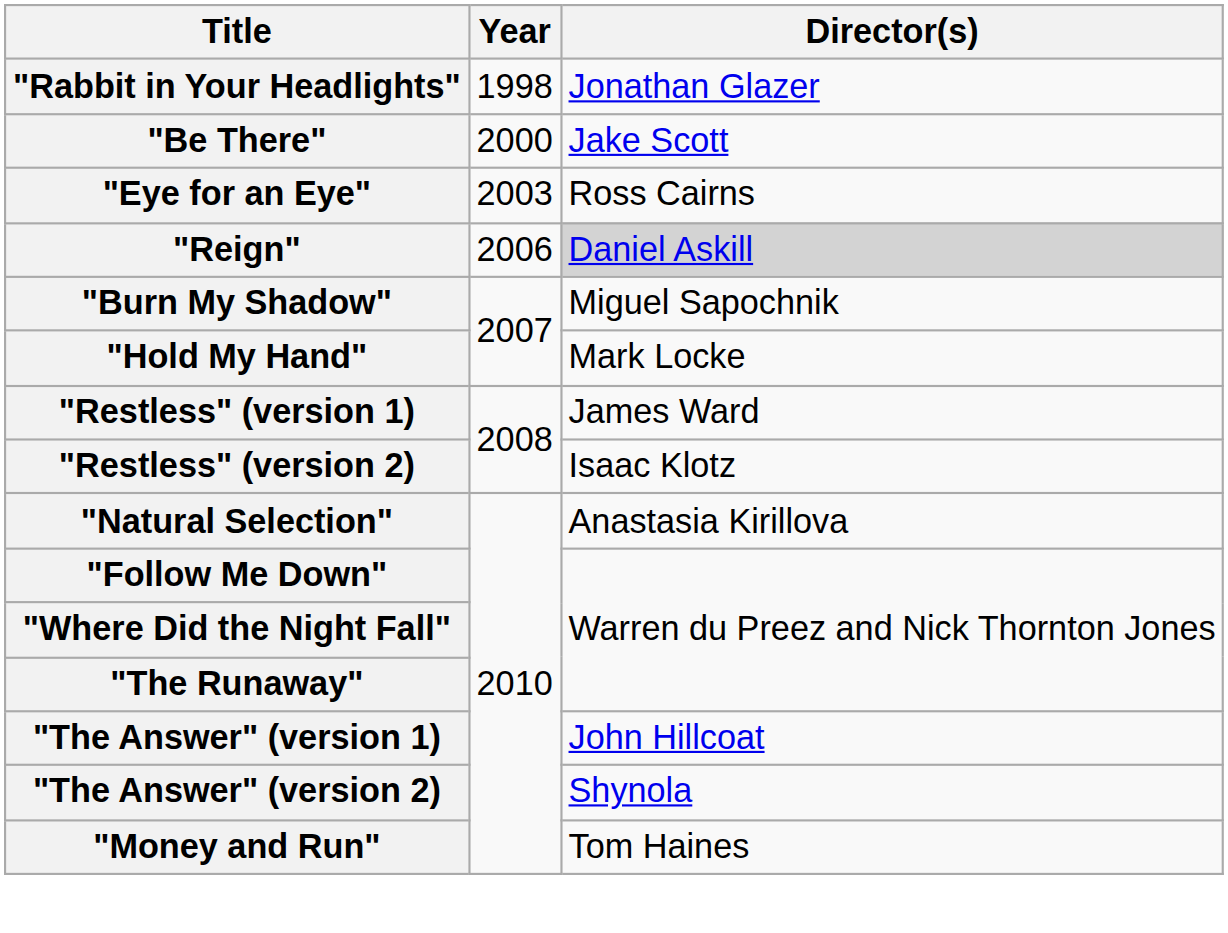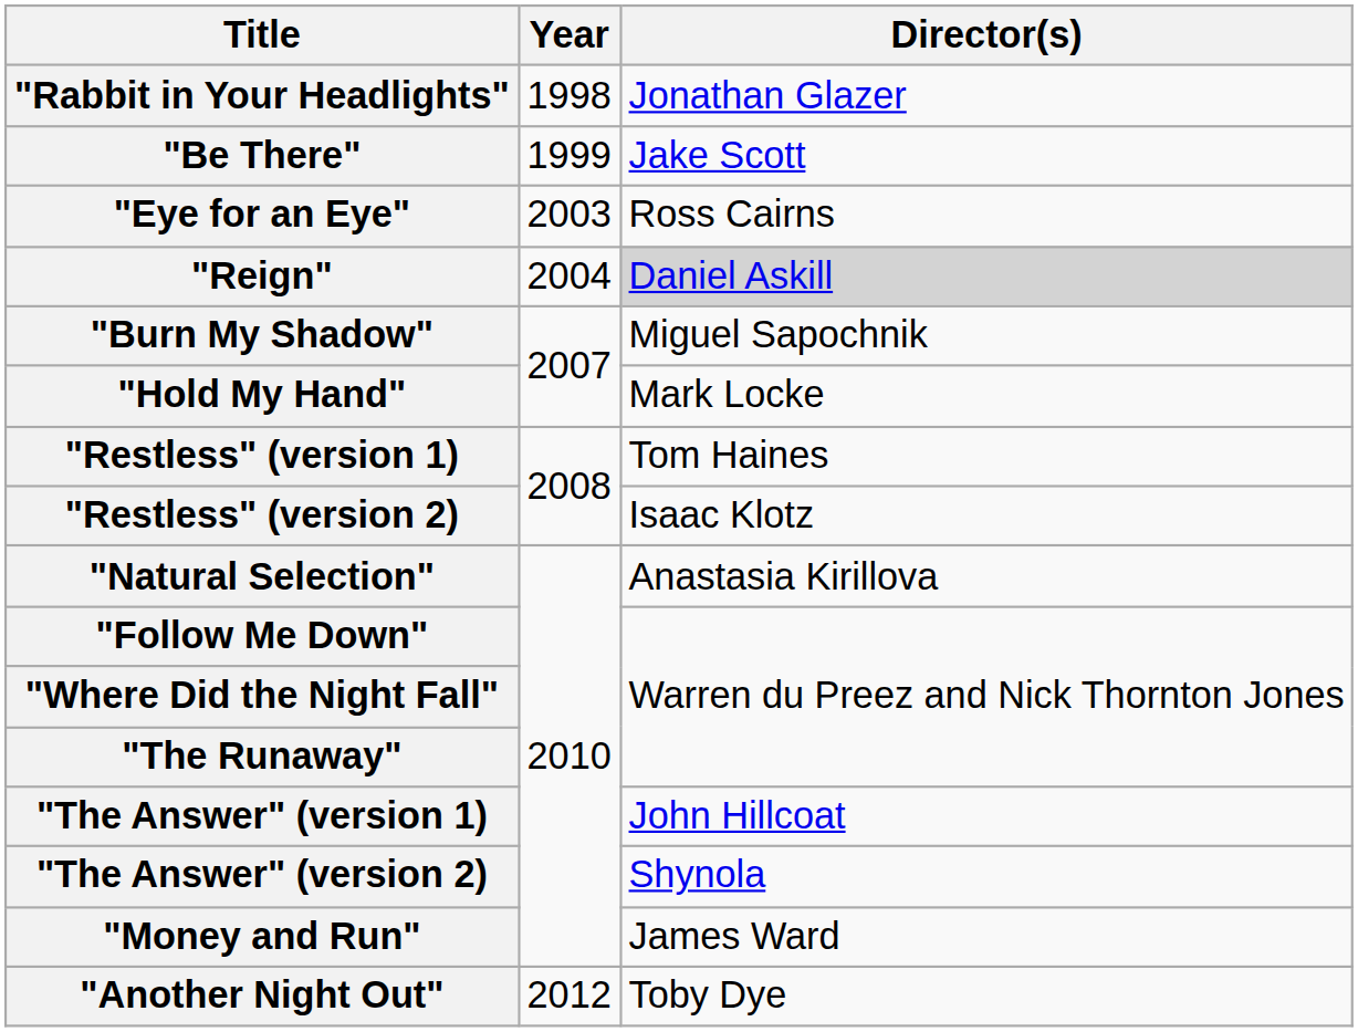"Be There" | Year: 2000 -> 1999
"Reign" | Year: 2006 -> 2004
"Restless" (version 1) | Director(s): James Ward -> Tom Haines
"Money and Run" | Director(s): Tom Haines -> James Ward
+ row: "Another Night Out" | 2012 | Toby Dye
